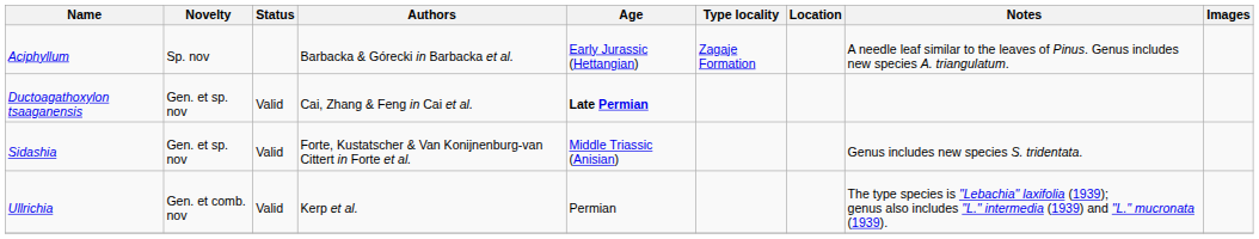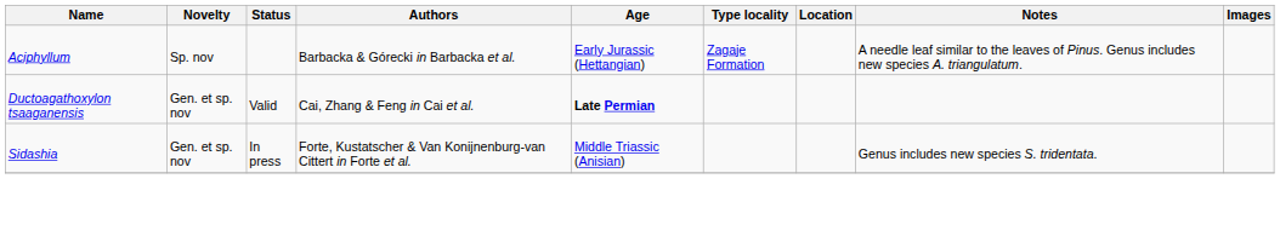Sidashia | Status: Valid -> In press
- row: Ullrichia | Gen. et comb. nov | Valid | Kerp et al. | Permian | The type species is "Lebachia" laxifolia (1939); genus also includes "L." intermedia (1939) and "L." mucronata (1939).
